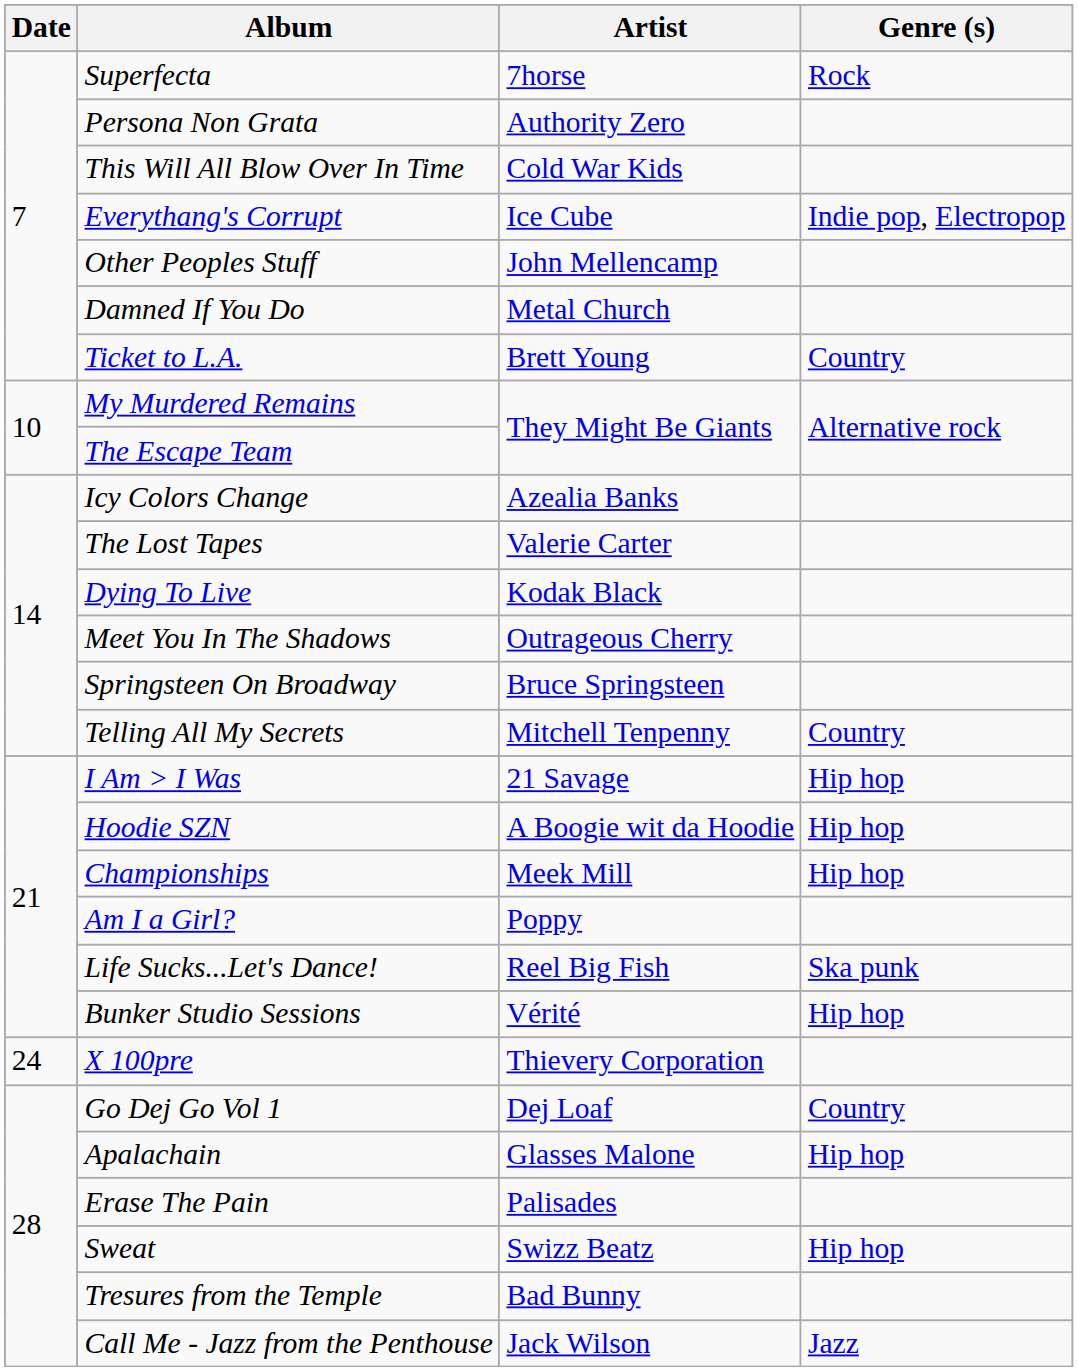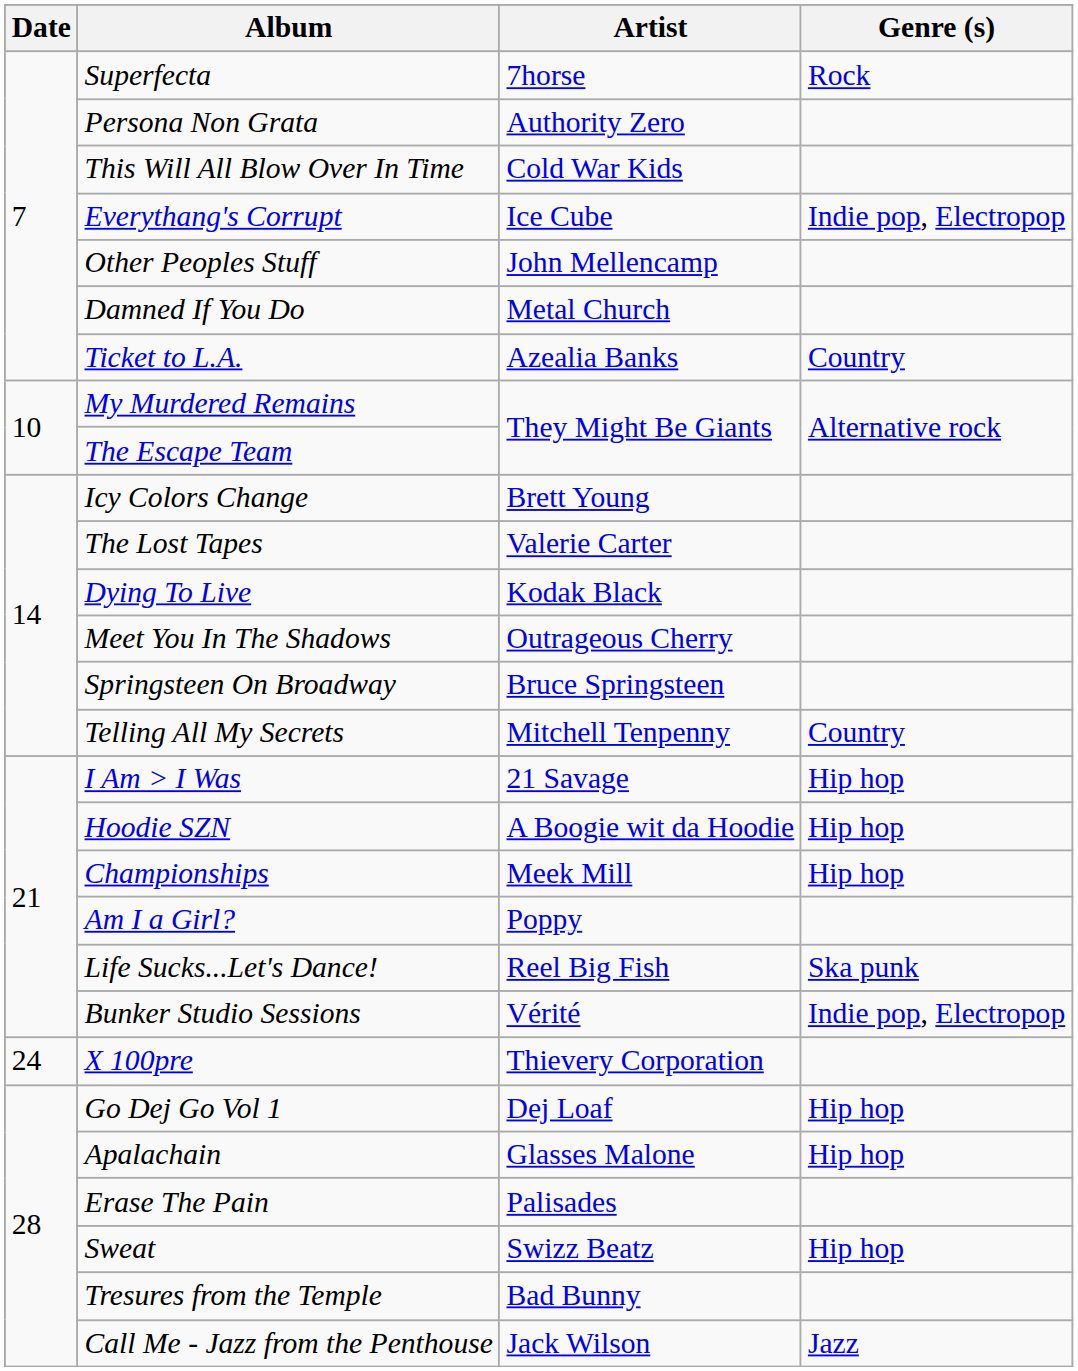Ticket to L.A. | Artist: Brett Young -> Azealia Banks
Icy Colors Change | Artist: Azealia Banks -> Brett Young
Bunker Studio Sessions | Genre (s): Hip hop -> Indie pop, Electropop
Go Dej Go Vol 1 | Genre (s): Country -> Hip hop
